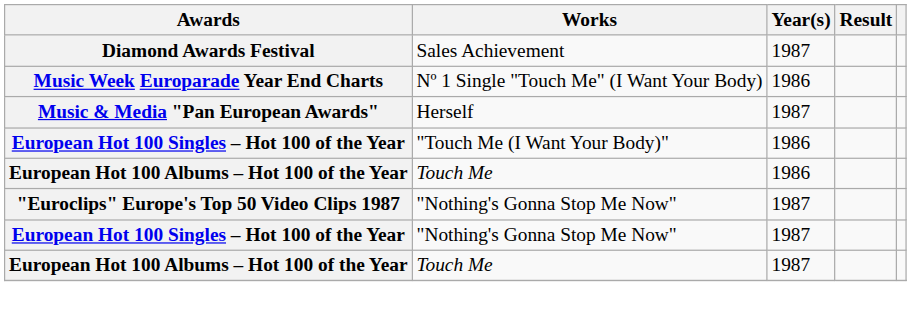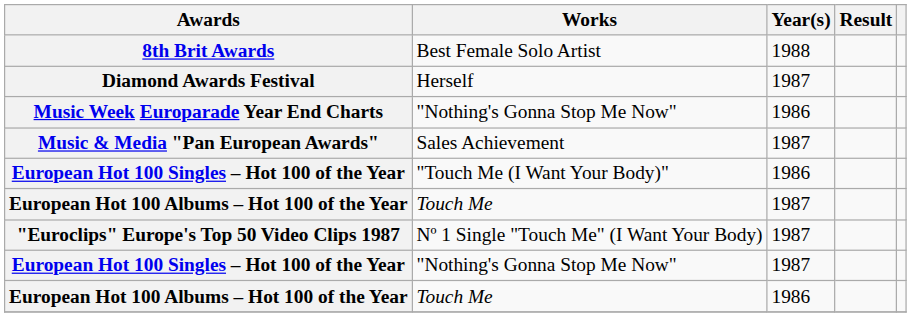+ row: 8th Brit Awards | Best Female Solo Artist | 1988
Diamond Awards Festival | Works: Sales Achievement -> Herself
Music Week Europarade Year End Charts | Works: Nº 1 Single "Touch Me" (I Want Your Body) -> "Nothing's Gonna Stop Me Now"
Music & Media "Pan European Awards" | Works: Herself -> Sales Achievement
rows swapped: European Hot 100 Albums – Hot 100 of the Year / 1986 <-> European Hot 100 Albums – Hot 100 of the Year / 1987
"Euroclips" Europe's Top 50 Video Clips 1987 | Works: "Nothing's Gonna Stop Me Now" -> Nº 1 Single "Touch Me" (I Want Your Body)
